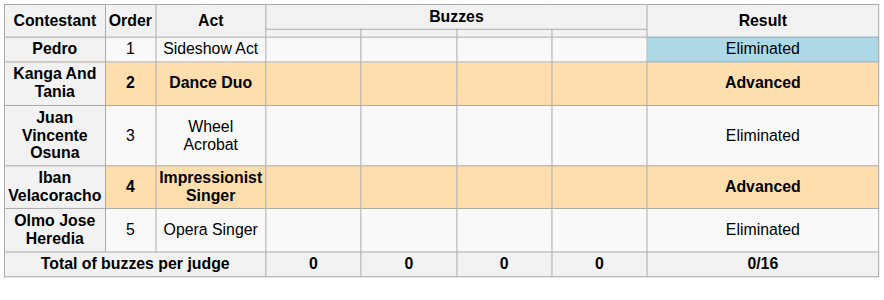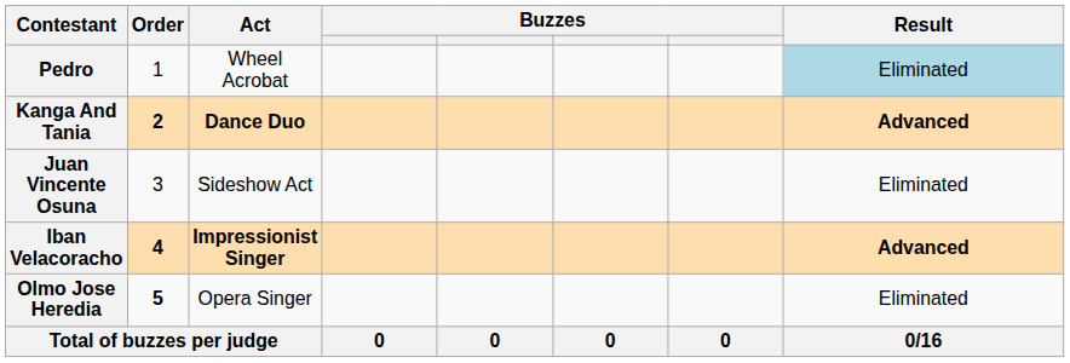Pedro | Act: Sideshow Act -> Wheel Acrobat
Juan Vincente Osuna | Act: Wheel Acrobat -> Sideshow Act
Olmo Jose Heredia | Order: normal -> bold
